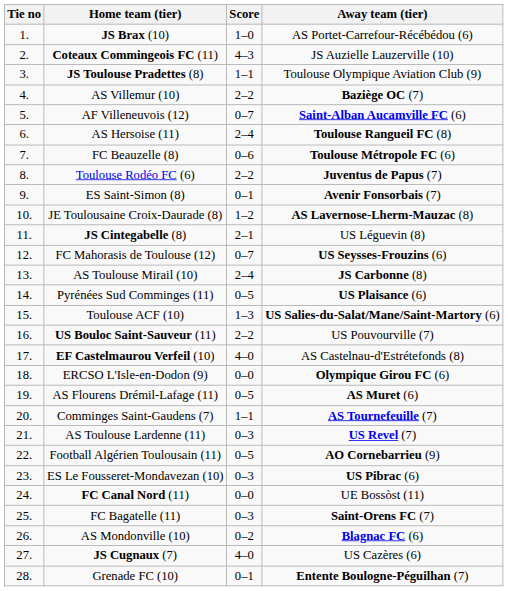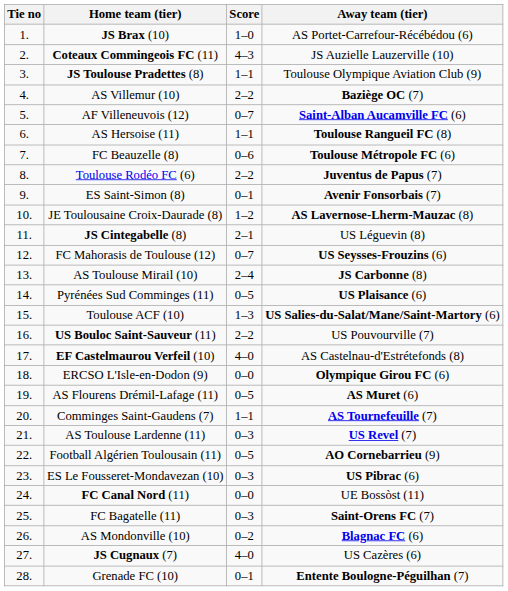AS Hersoise (11) | Score: 2–4 -> 1–1
